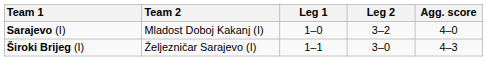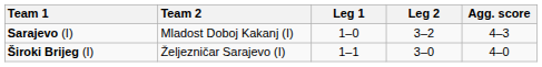Sarajevo (I) | Agg. score: 4–0 -> 4–3
Široki Brijeg (I) | Agg. score: 4–3 -> 4–0
